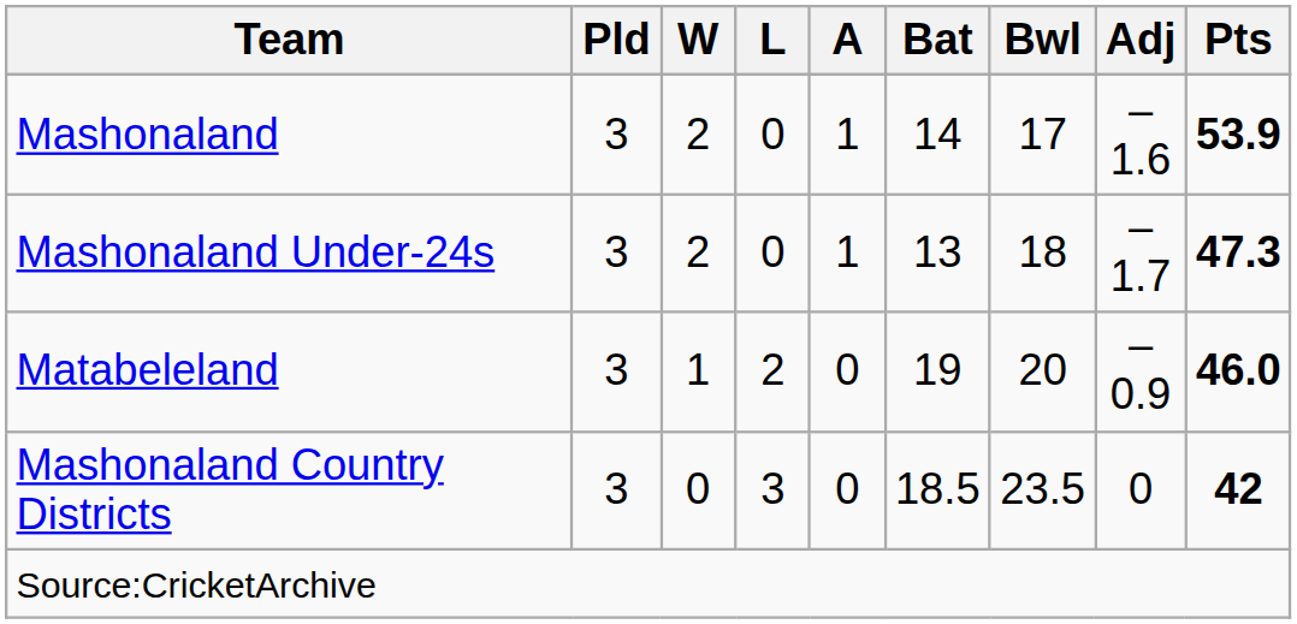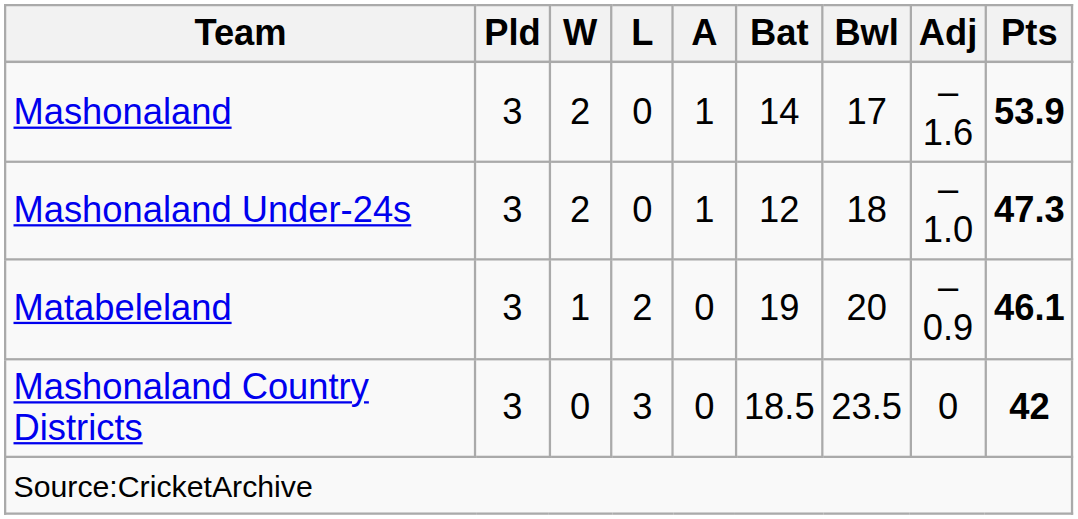Mashonaland Under-24s | Bat: 13 -> 12
Mashonaland Under-24s | Adj: –1.7 -> –1.0
Matabeleland | Pts: 46.0 -> 46.1
